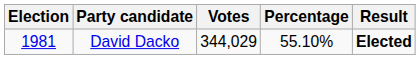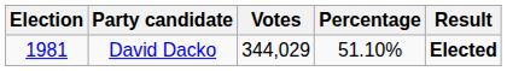David Dacko | Percentage: 55.10% -> 51.10%
